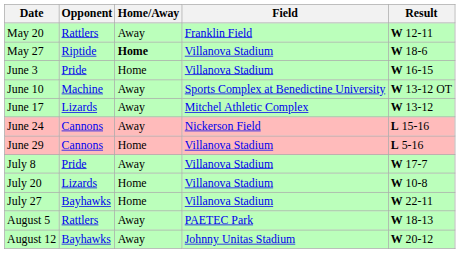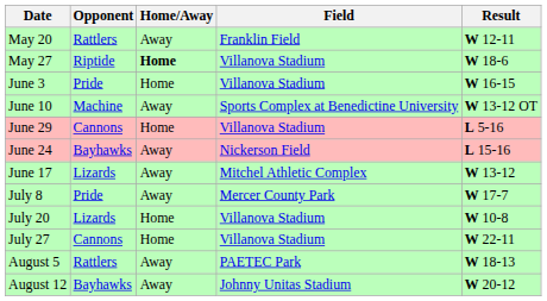rows swapped: June 17 <-> June 29
June 24 | Opponent: Cannons -> Bayhawks
July 8 | Field: Villanova Stadium -> Mercer County Park
July 27 | Opponent: Bayhawks -> Cannons
